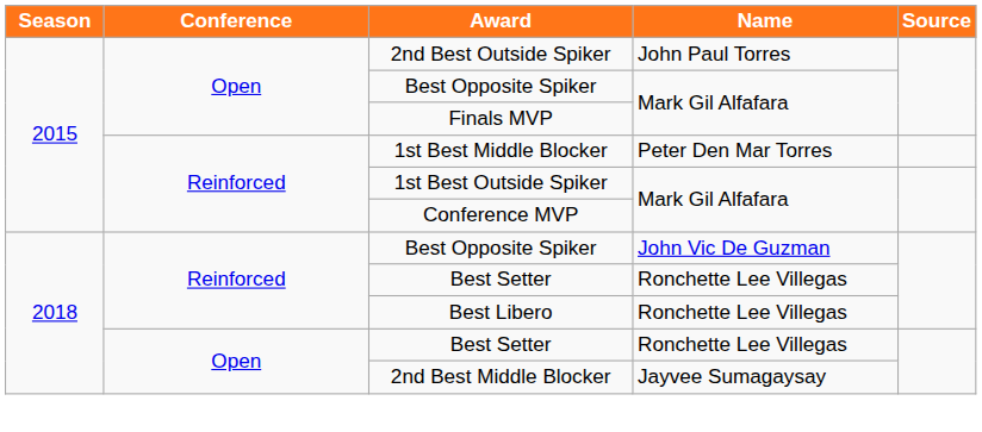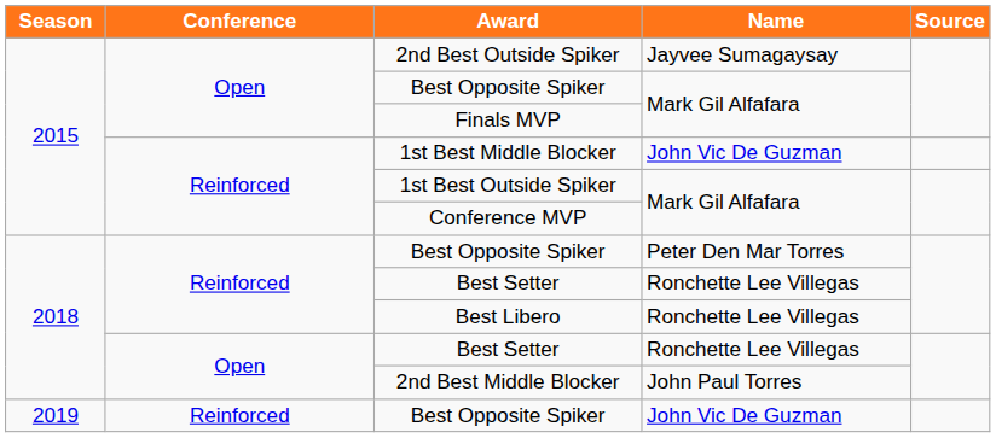2nd Best Outside Spiker | Name: John Paul Torres -> Jayvee Sumagaysay
1st Best Middle Blocker | Name: Peter Den Mar Torres -> John Vic De Guzman
2018 / Best Opposite Spiker | Name: John Vic De Guzman -> Peter Den Mar Torres
2nd Best Middle Blocker | Name: Jayvee Sumagaysay -> John Paul Torres
+ row: 2019 | Reinforced | Best Opposite Spiker | John Vic De Guzman
